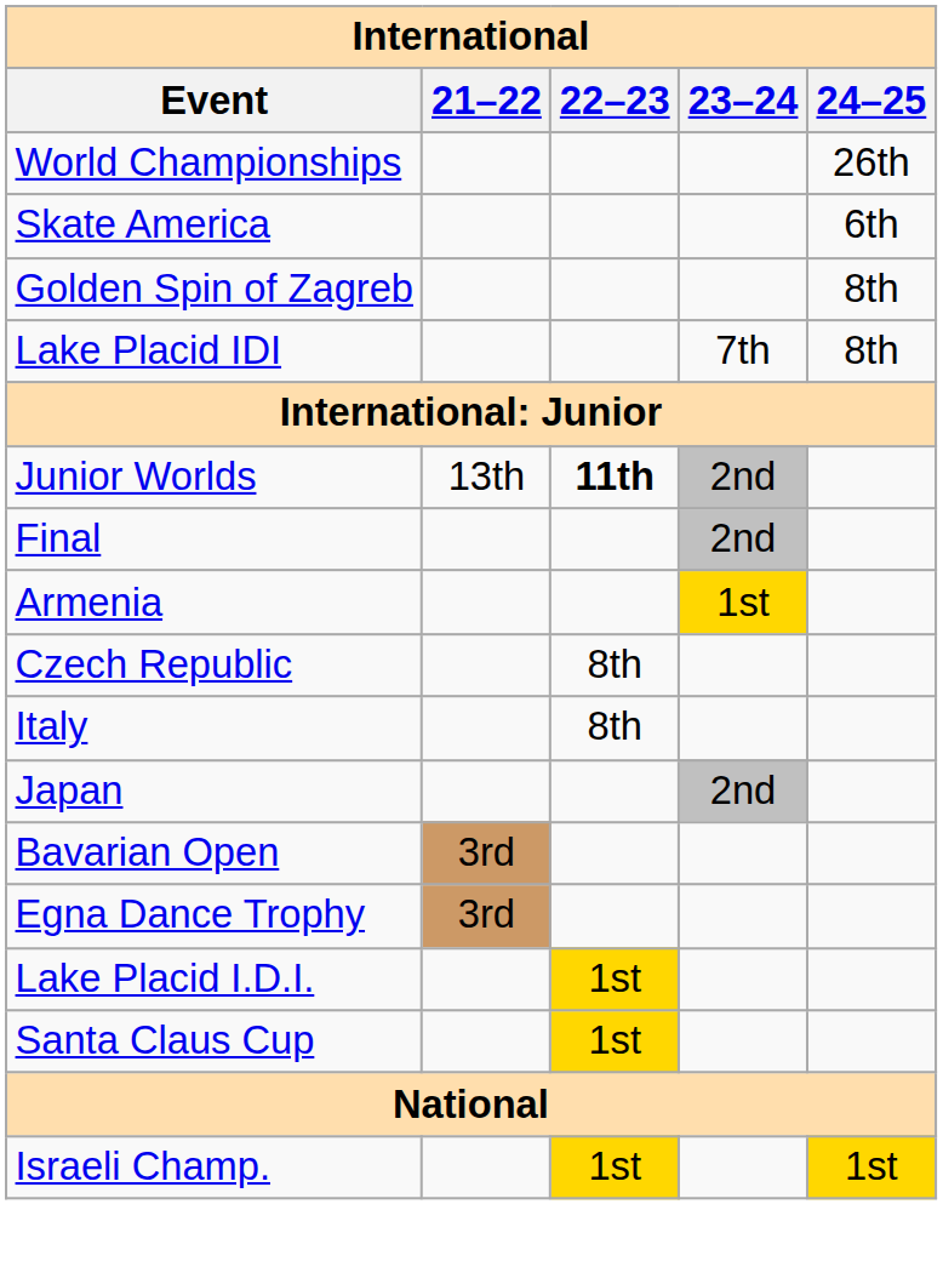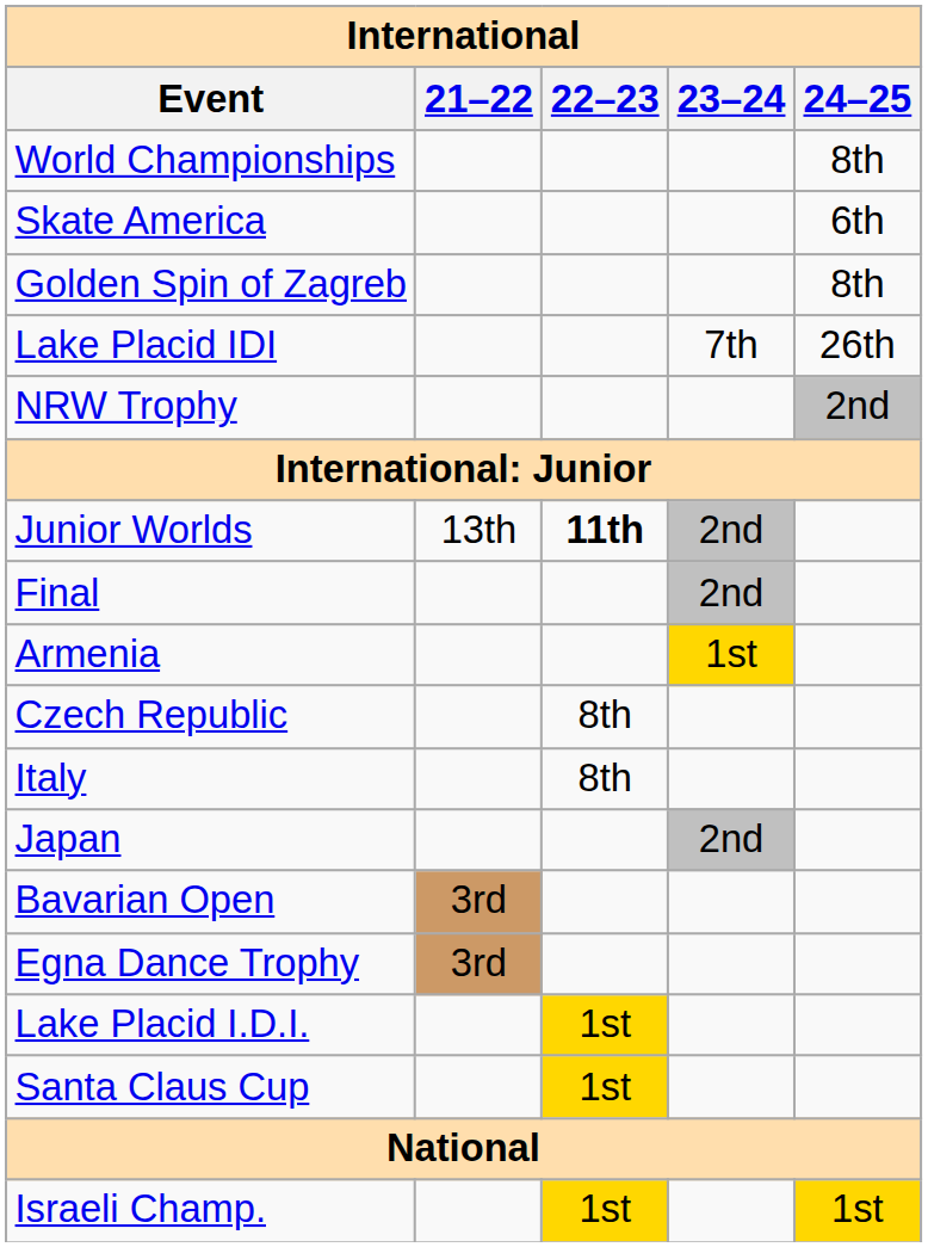World Championships | 24–25: 26th -> 8th
Lake Placid IDI | 24–25: 8th -> 26th
+ row: NRW Trophy | 2nd
